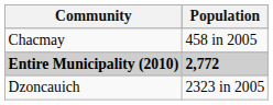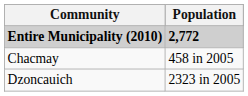rows swapped: Entire Municipality (2010) <-> Chacmay
